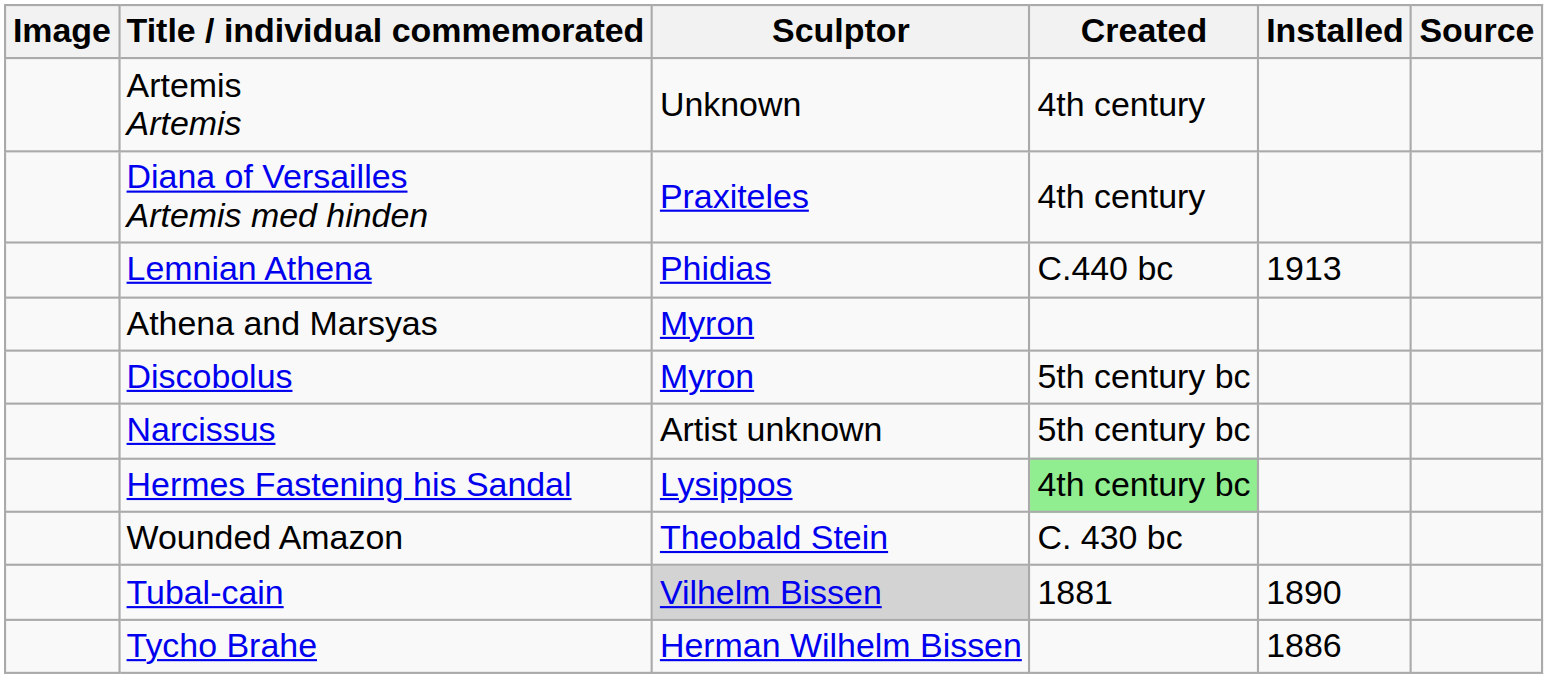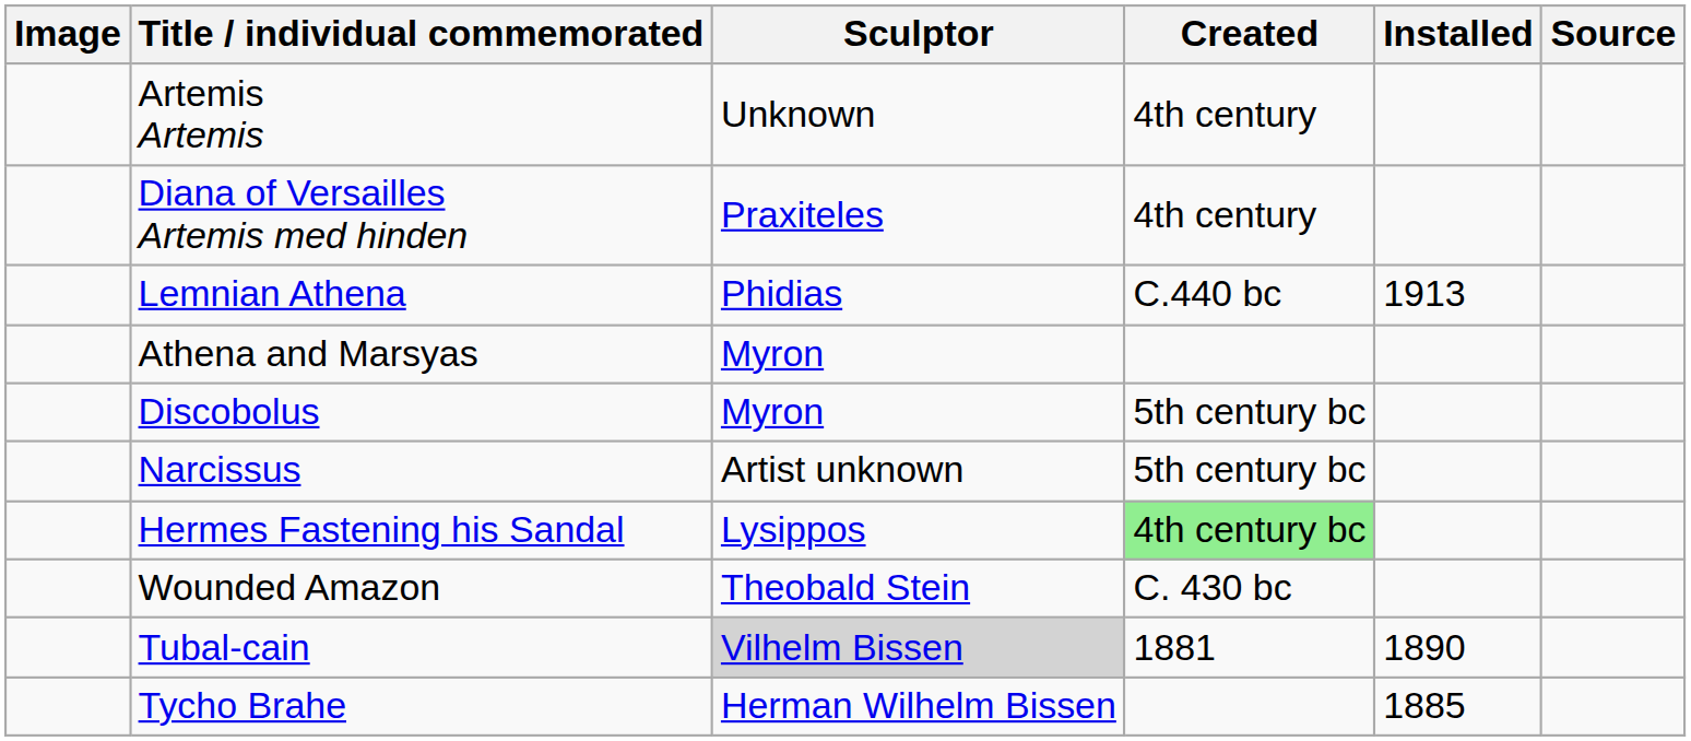Tycho Brahe | Installed: 1886 -> 1885
